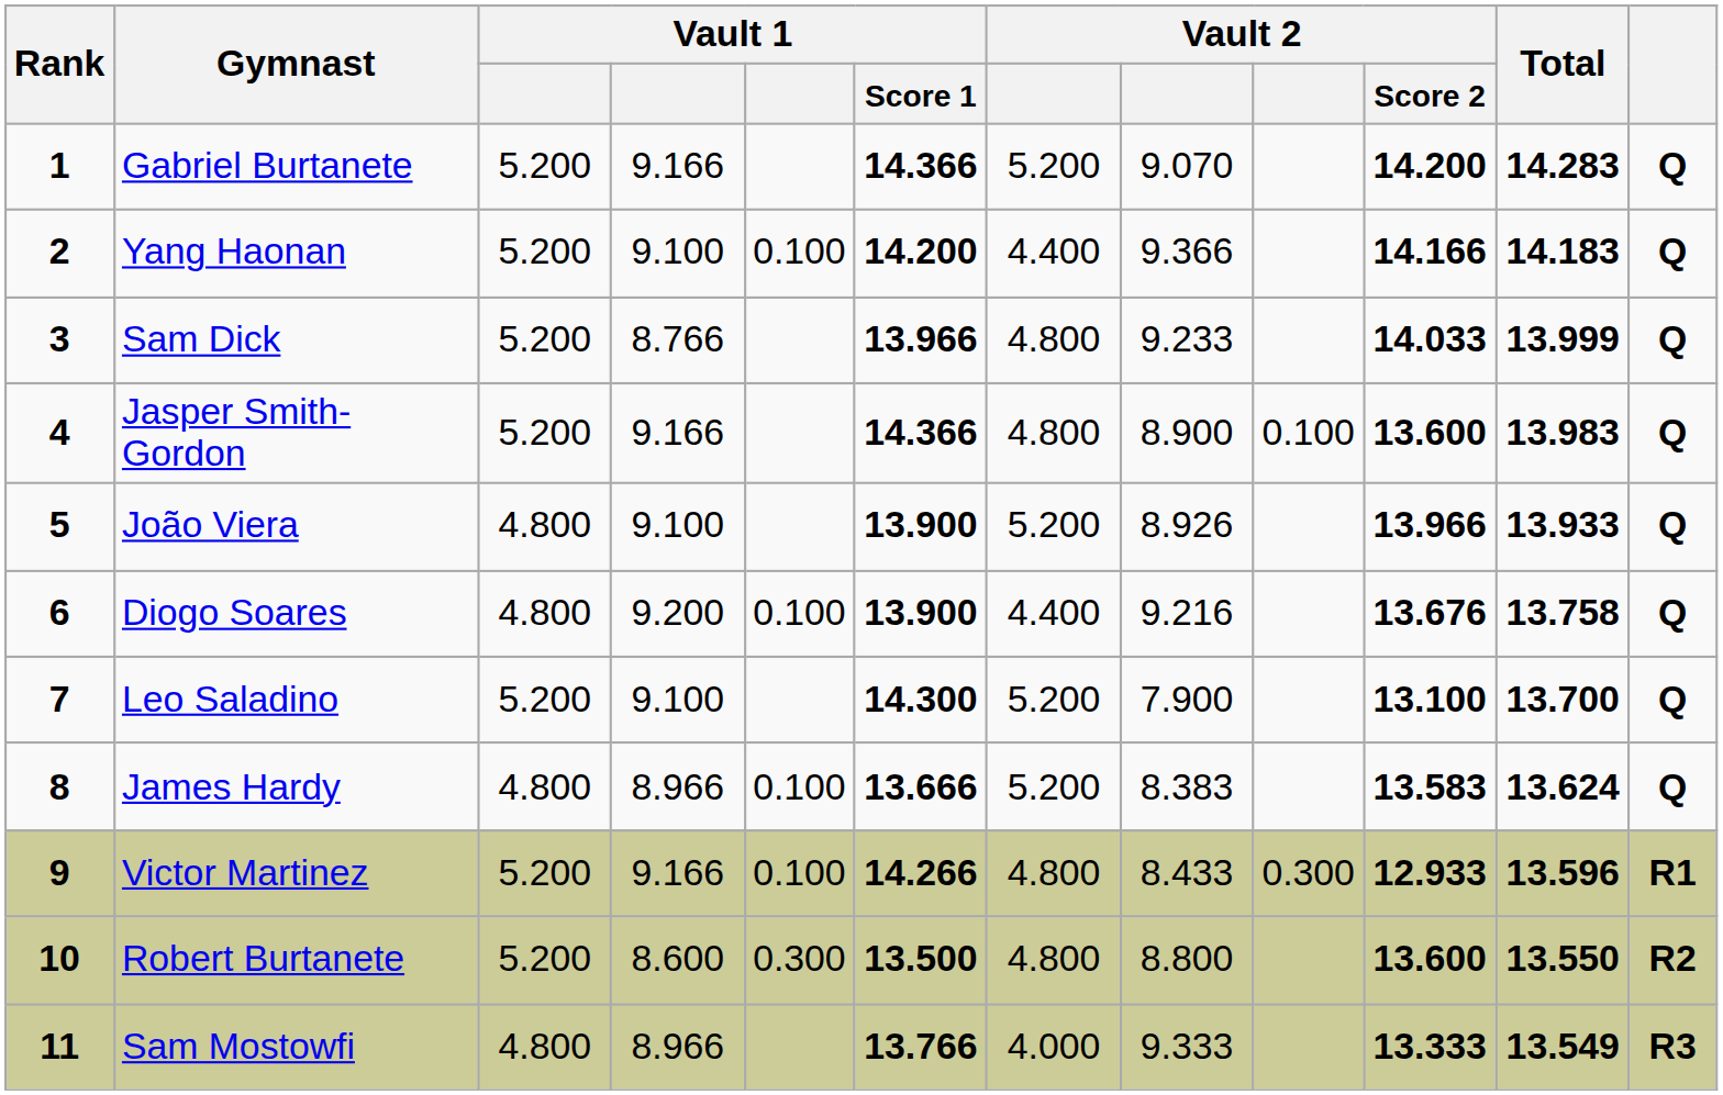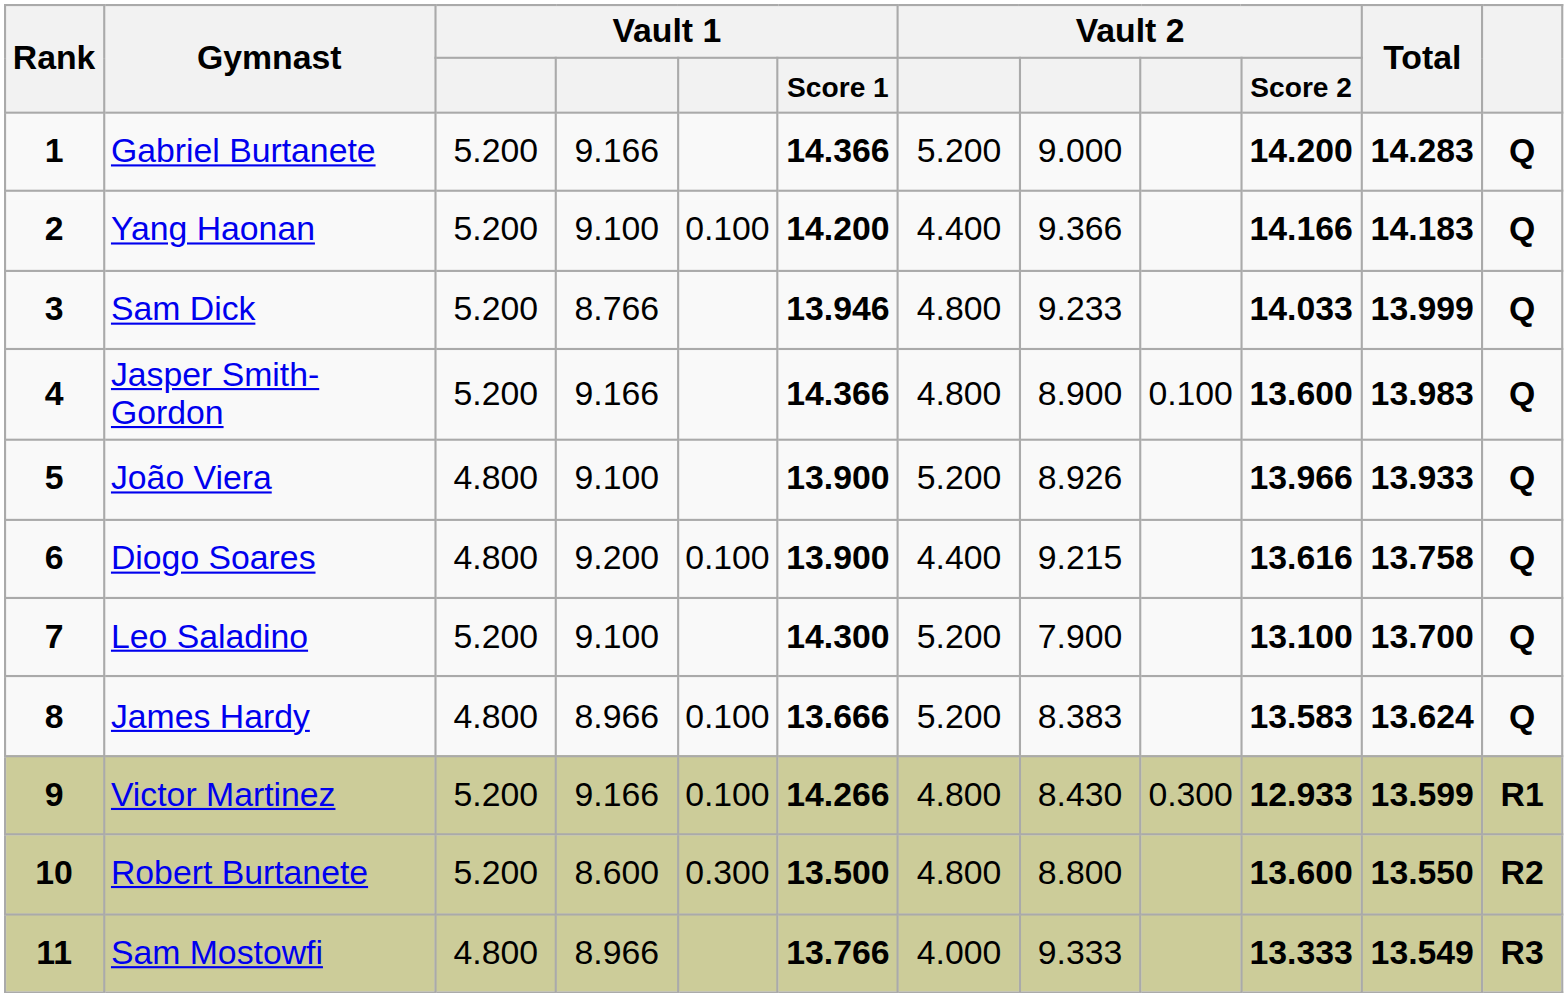Gabriel Burtanete | column 8: 9.070 -> 9.000
Sam Dick | Vault 1 / Score 1: 13.966 -> 13.946
Diogo Soares | column 8: 9.216 -> 9.215
Diogo Soares | Vault 2 / Score 2: 13.676 -> 13.616
Victor Martinez | column 8: 8.433 -> 8.430
Victor Martinez | Total: 13.596 -> 13.599
